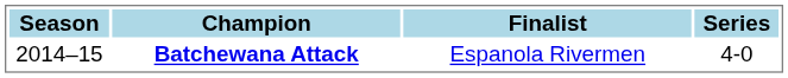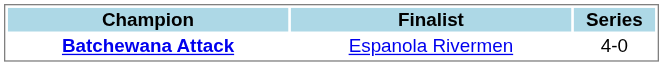- column: Season | 2014–15
